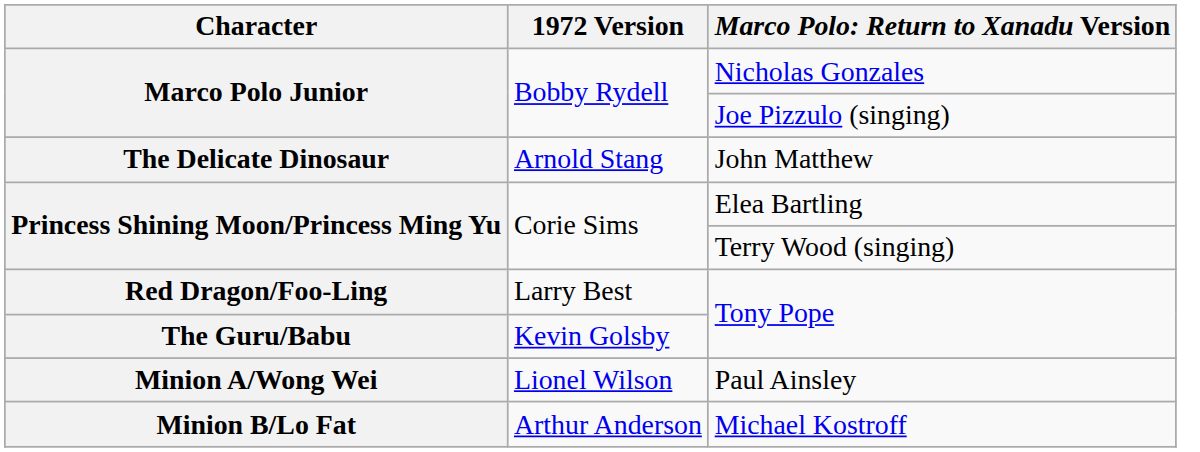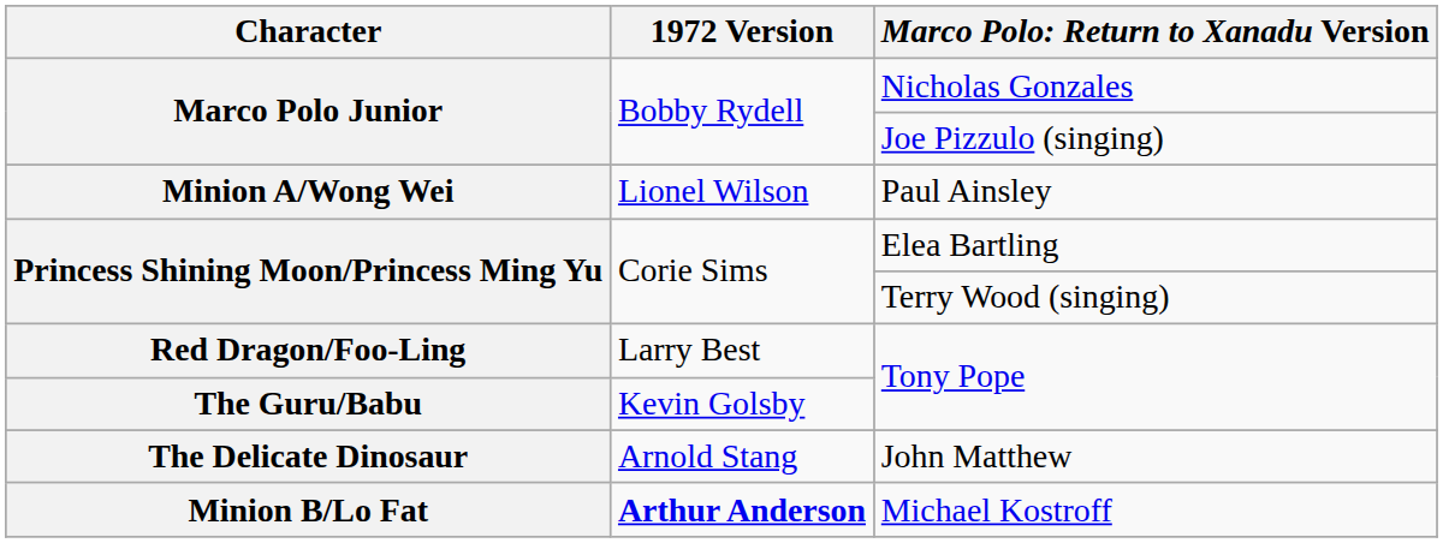rows swapped: John Matthew <-> Paul Ainsley
Michael Kostroff | 1972 Version: normal -> bold
